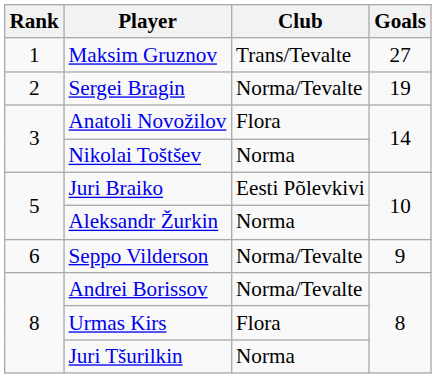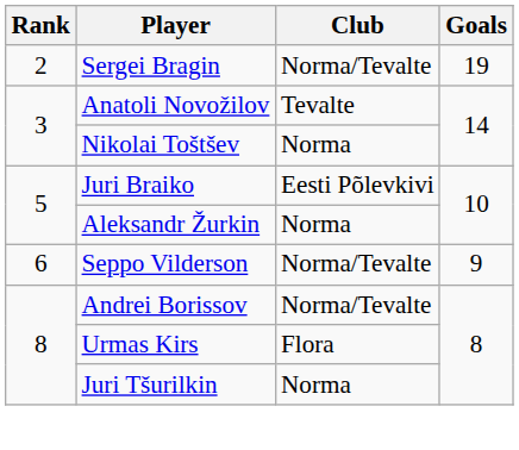- row: 1 | Maksim Gruznov | Trans/Tevalte | 27
Anatoli Novožilov | Club: Flora -> Tevalte
